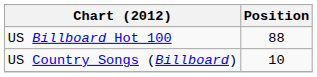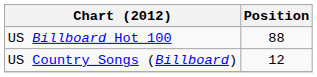US Country Songs (Billboard) | Position: 10 -> 12
